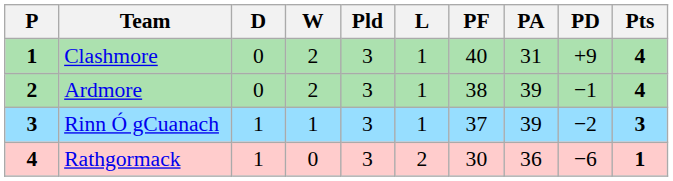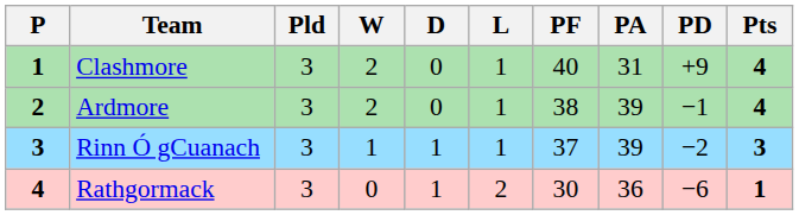columns swapped: Pld <-> D
